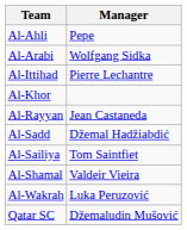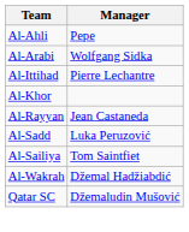Al-Sadd | Manager: Džemal Hadžiabdić -> Luka Peruzović
- row: Al-Shamal | Valdeir Vieira
Al-Wakrah | Manager: Luka Peruzović -> Džemal Hadžiabdić
